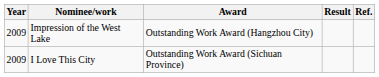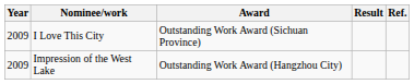rows swapped: Impression of the West Lake <-> I Love This City
